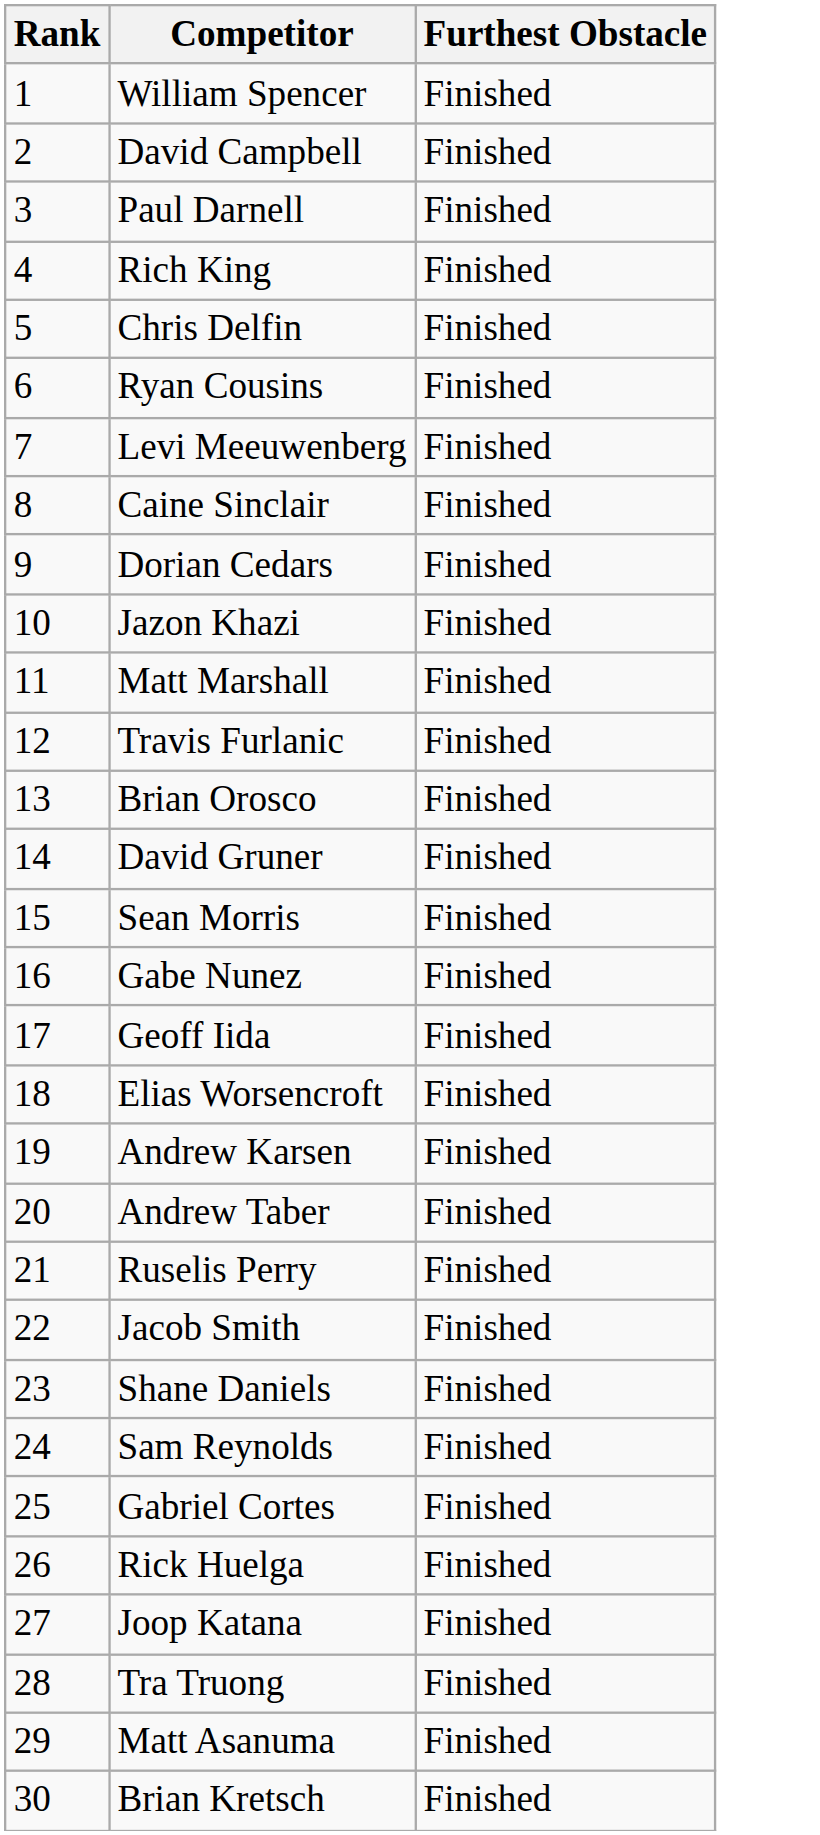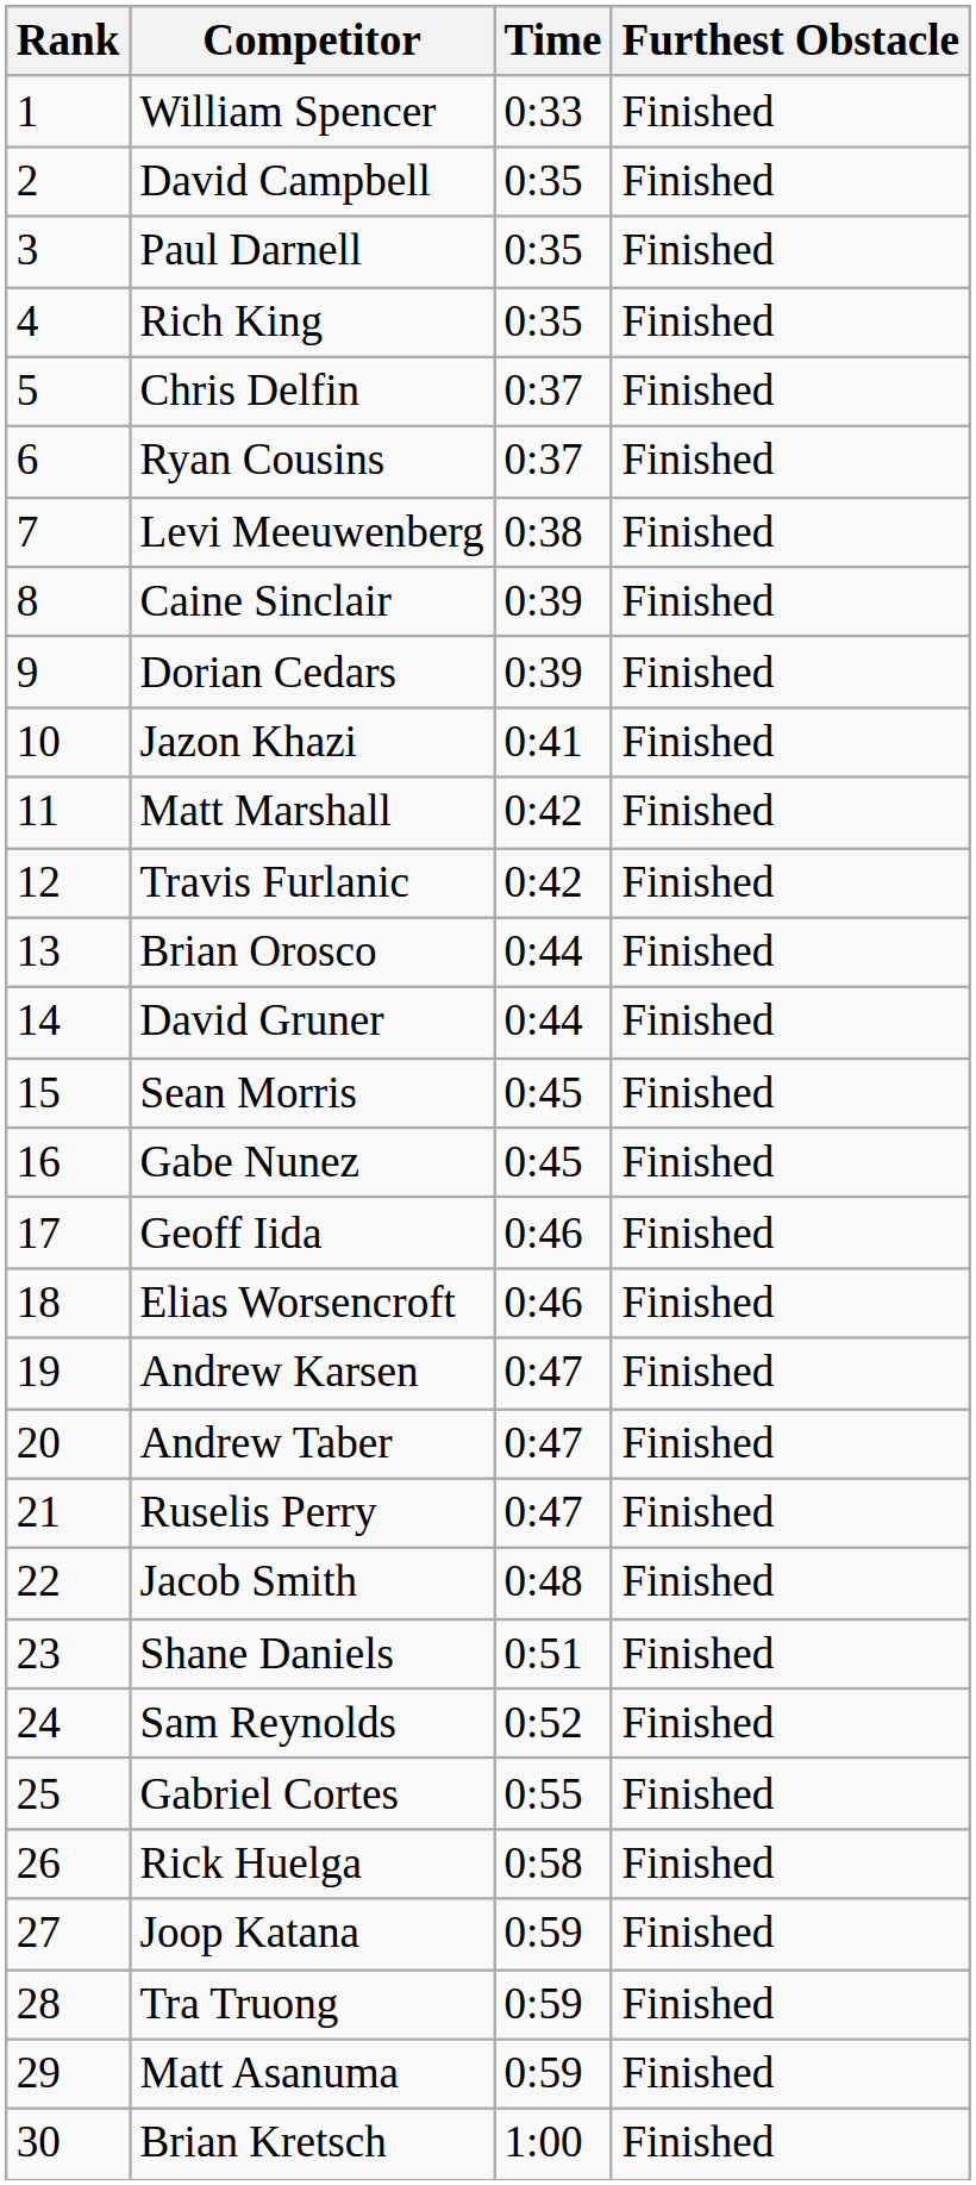+ column: Time | 0:33 | 0:35 | 0:35 | 0:35 | 0:37 | 0:37 | 0:38 | 0:39 | 0:39 | 0:41 | 0:42 | 0:42 | 0:44 | 0:44 | 0:45 | 0:45 | 0:46 | 0:46 | 0:47 | 0:47 | 0:47 | 0:48 | 0:51 | 0:52 | 0:55 | 0:58 | 0:59 | 0:59 | 0:59 | 1:00
